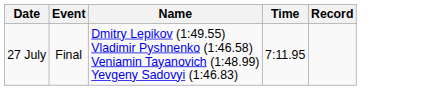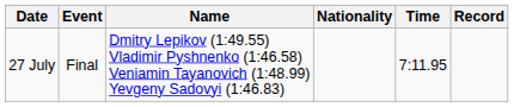+ column: Nationality
